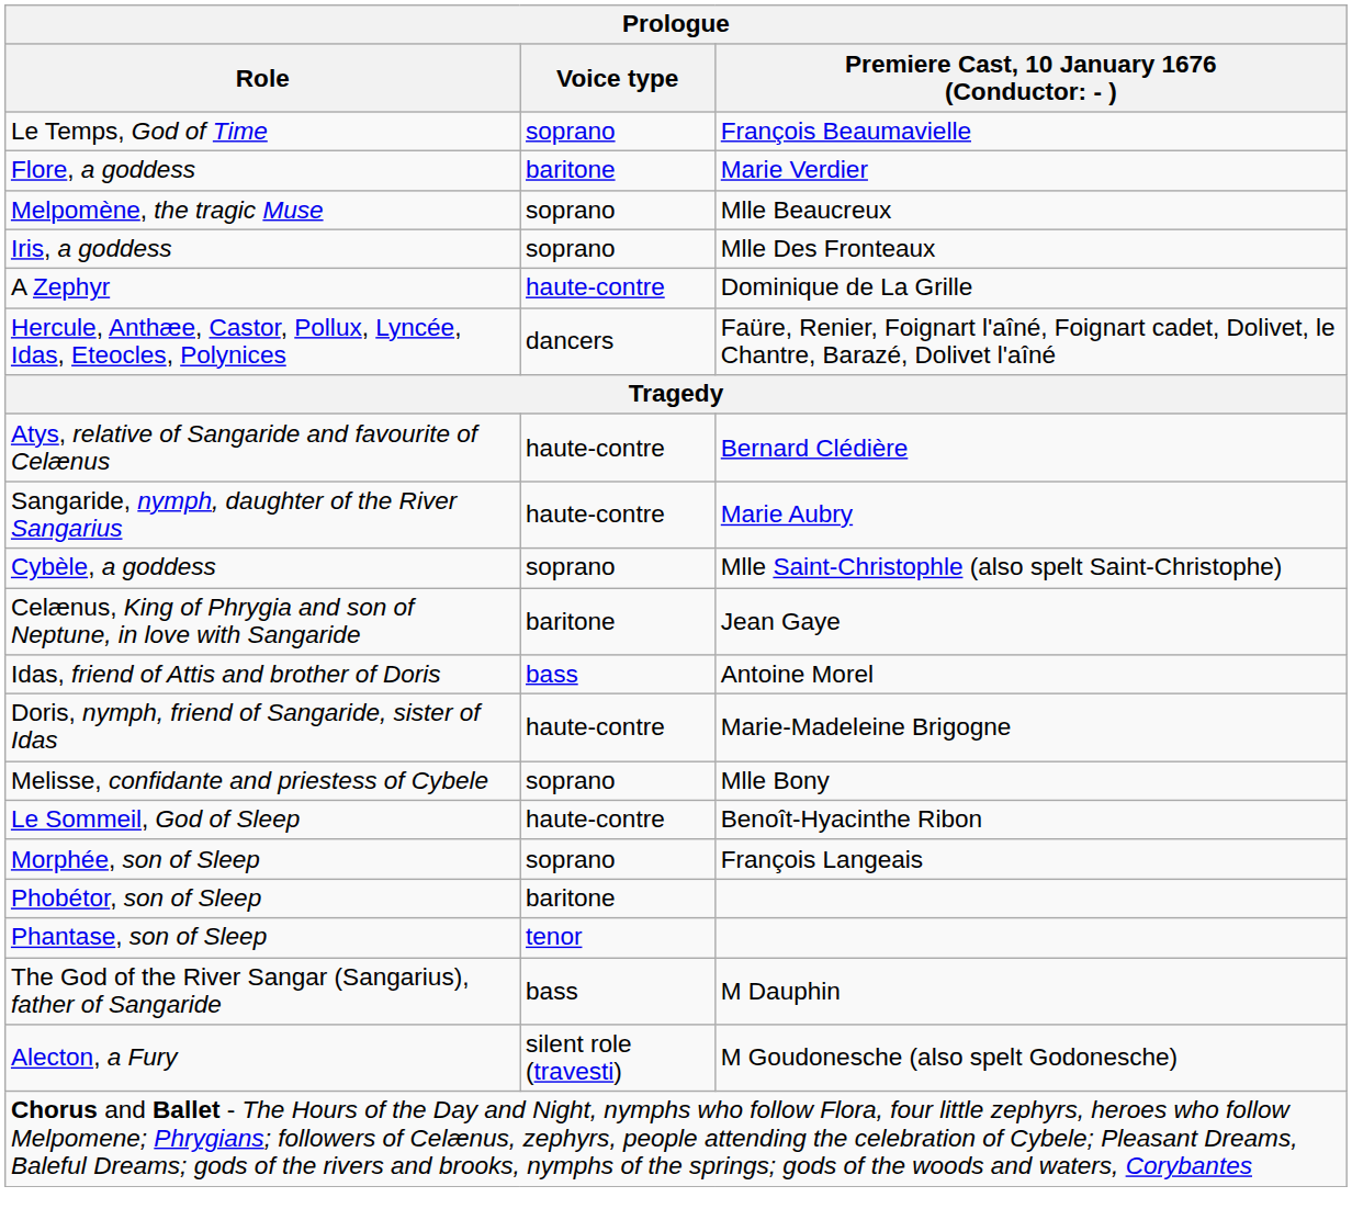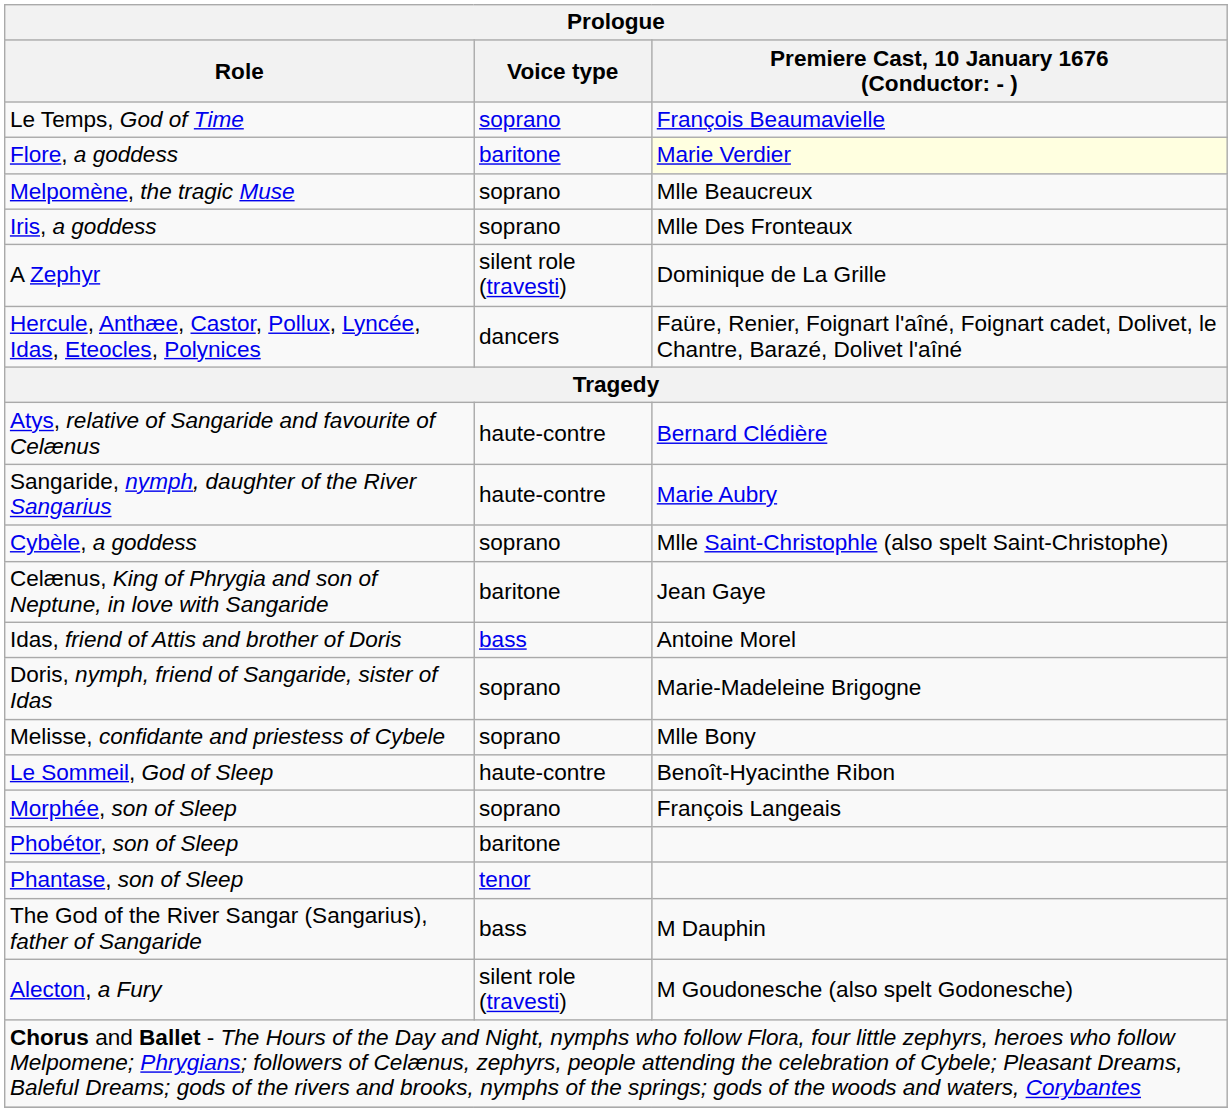Flore, a goddess | column 3: no background -> lightyellow background
A Zephyr | Voice type: haute-contre -> silent role (travesti)
Doris, nymph, friend of Sangaride, sister of Idas | Voice type: haute-contre -> soprano
